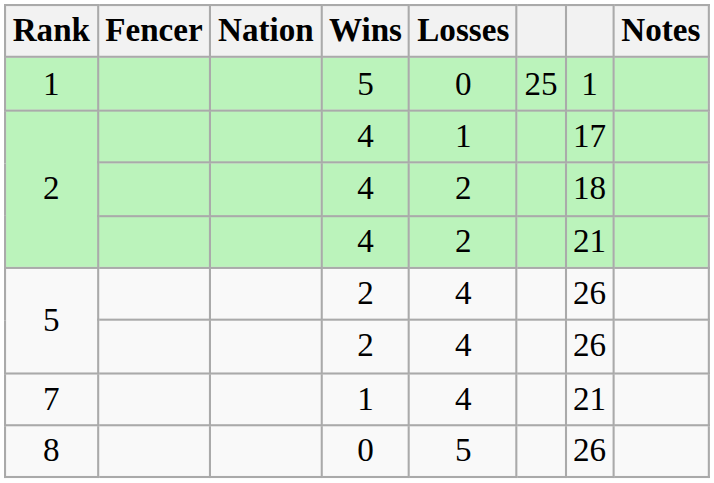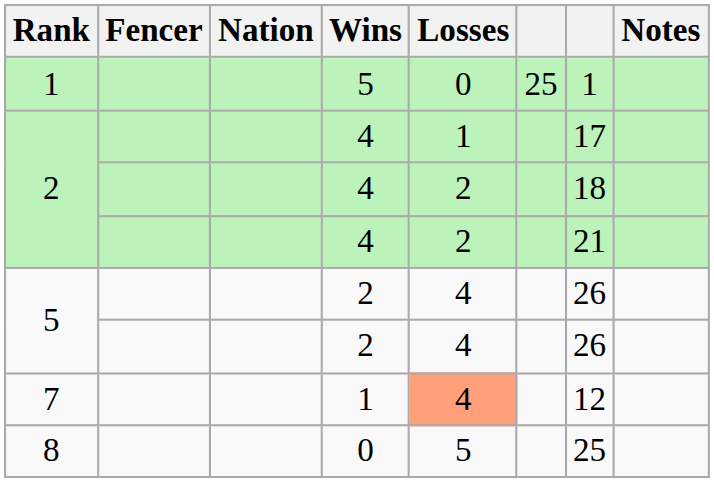7 | Losses: no background -> lightsalmon background
7 | column 7: 21 -> 12
8 | column 7: 26 -> 25
